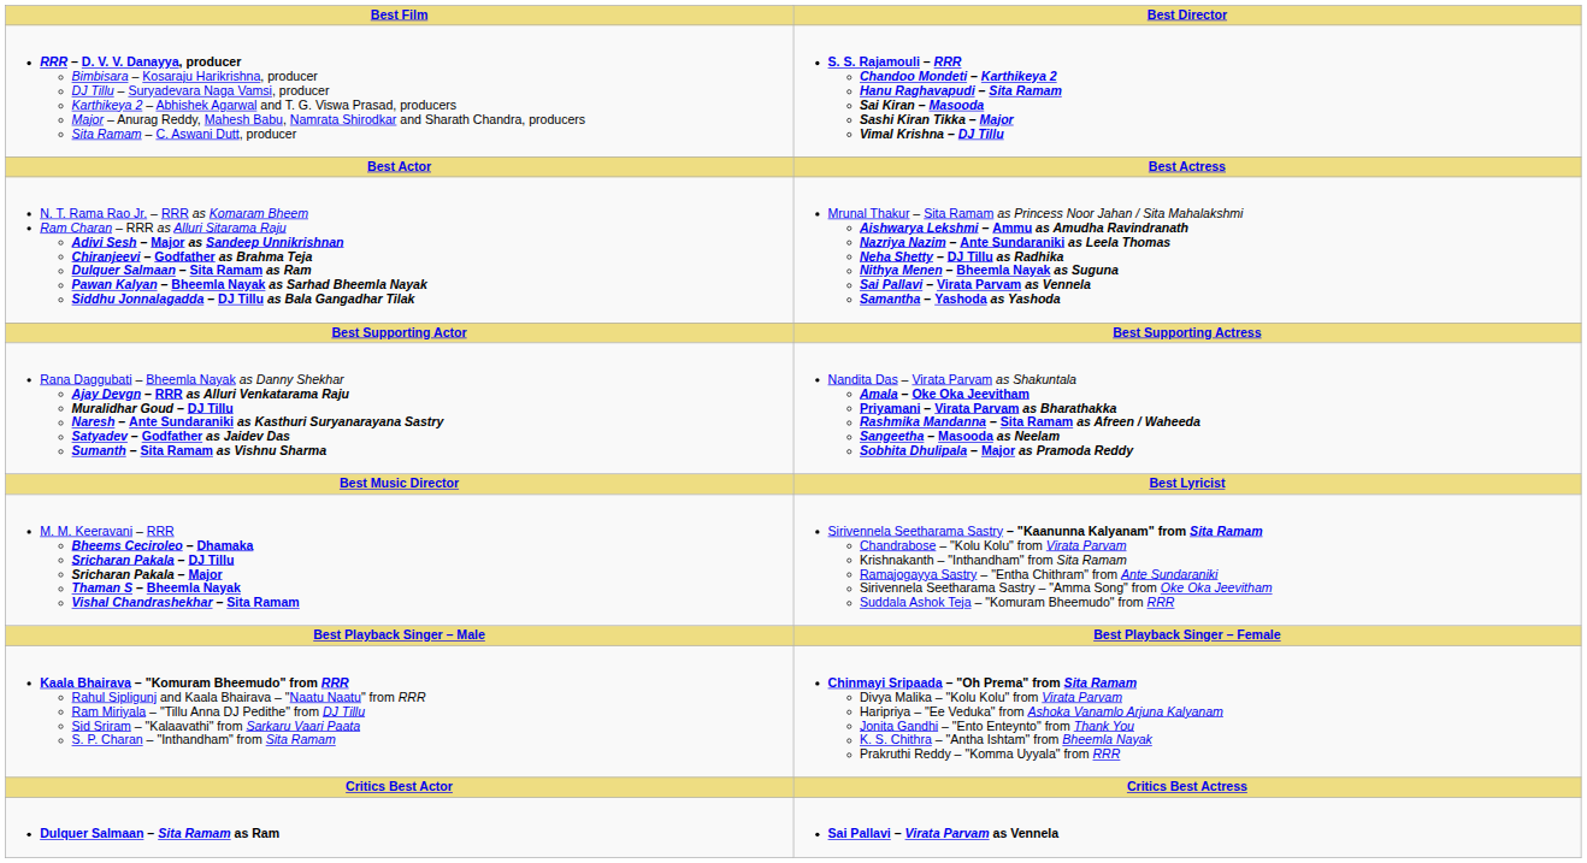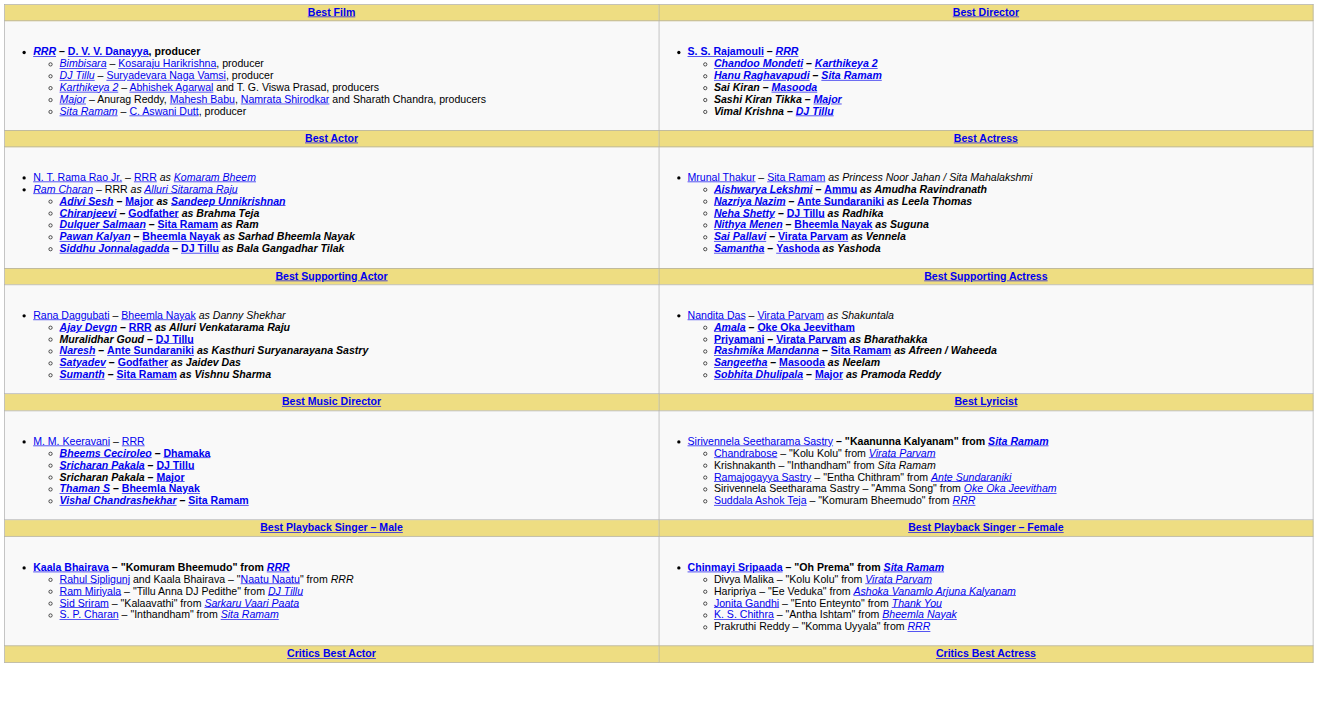- row: Dulquer Salmaan – Sita Ramam as Ram | Sai Pallavi – Virata Parvam as Vennela
